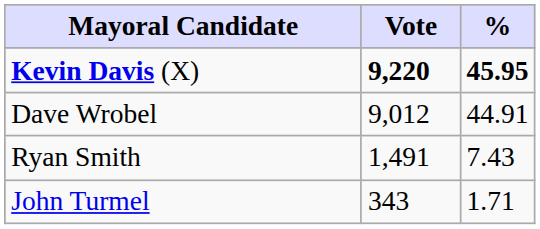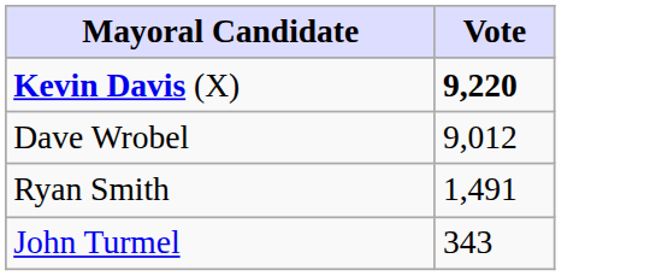- column: % | 45.95 | 44.91 | 7.43 | 1.71
